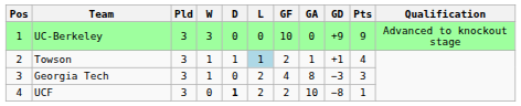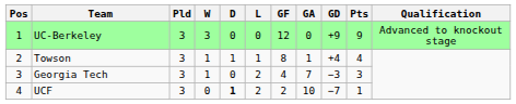UC-Berkeley | GF: 10 -> 12
Towson | L: lightblue background -> no background
Towson | GF: 2 -> 8
Towson | GD: +1 -> +4
Georgia Tech | GA: 8 -> 7
UCF | GD: −8 -> −7
